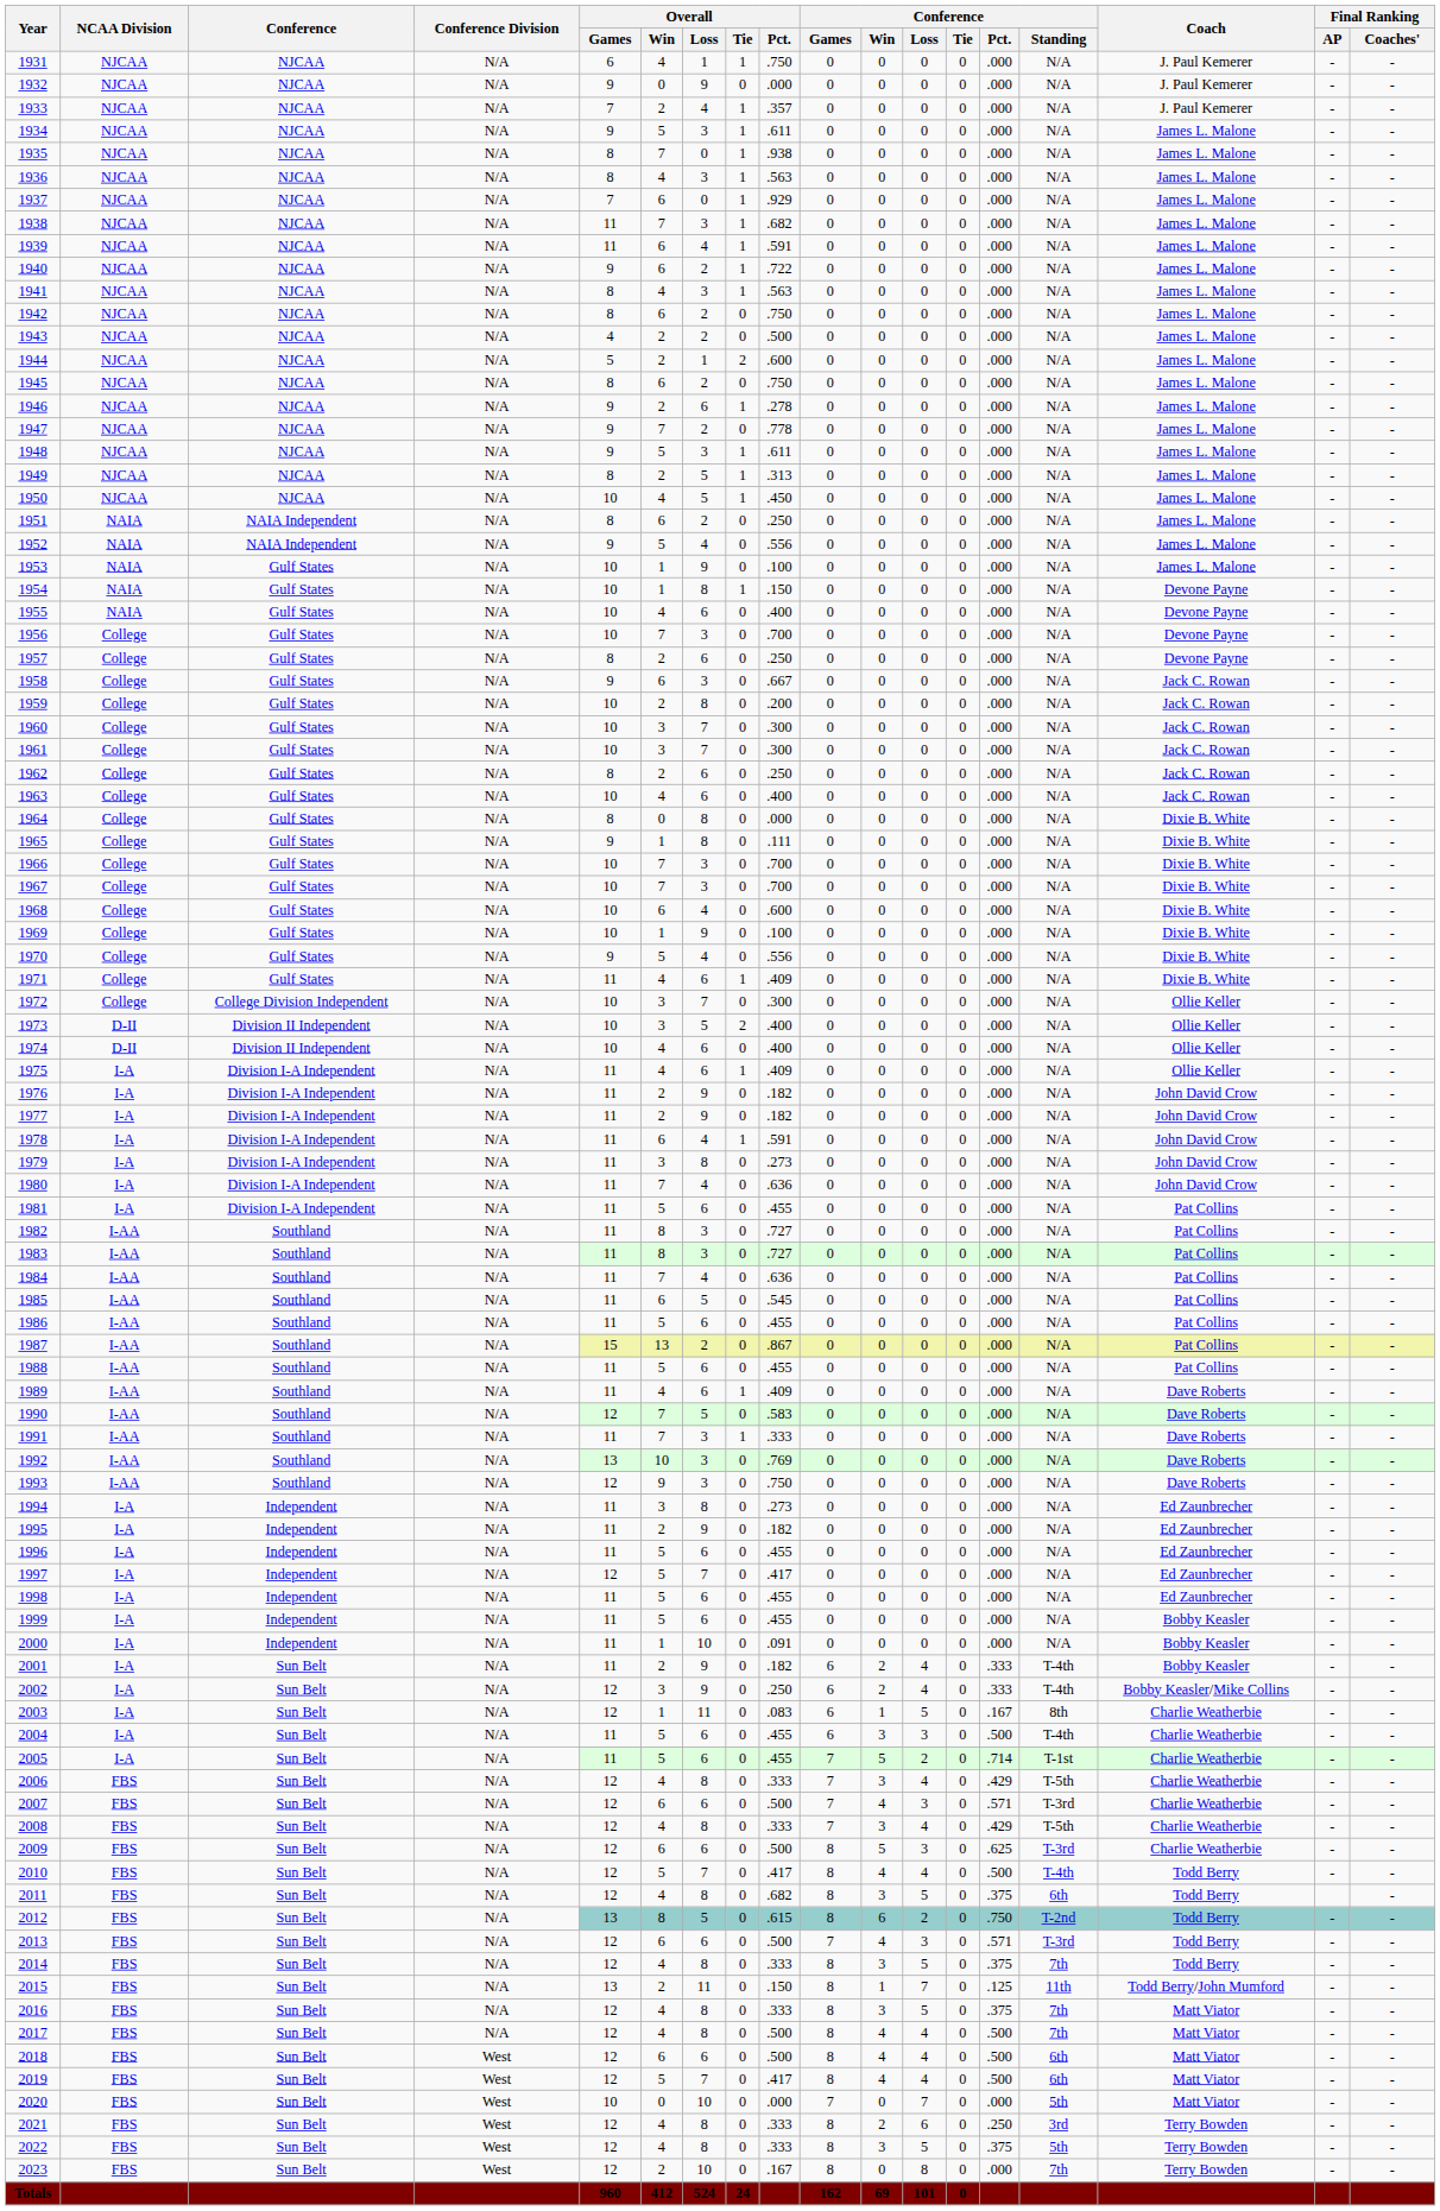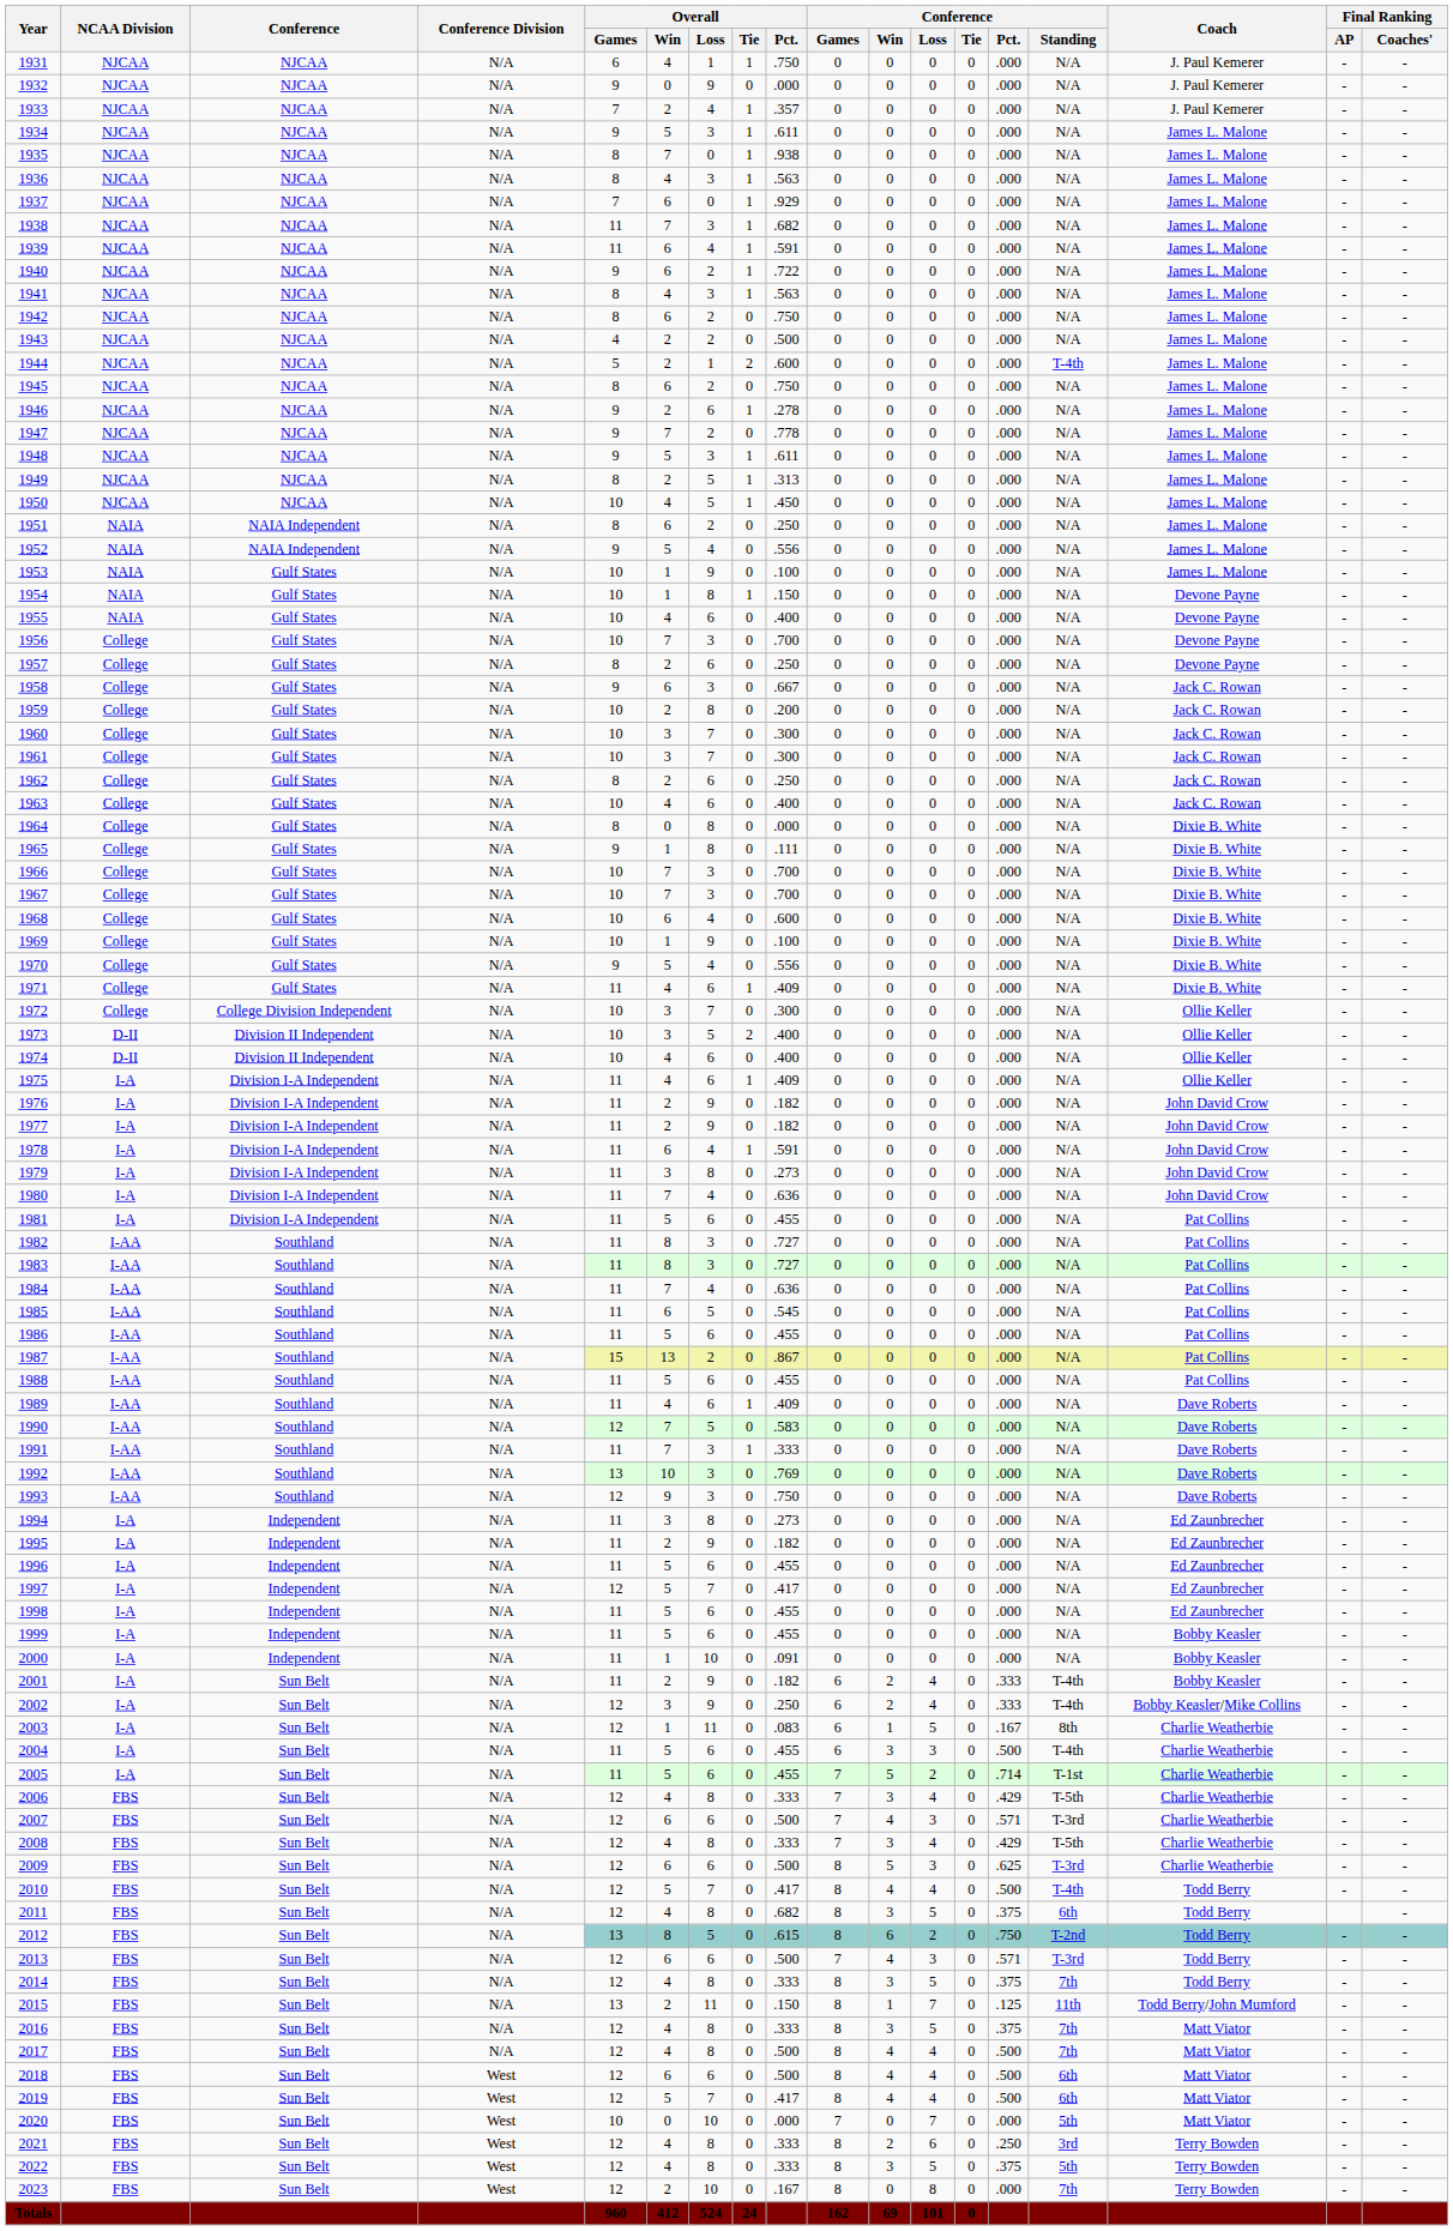1944 | Conference / Standing: N/A -> T-4th
